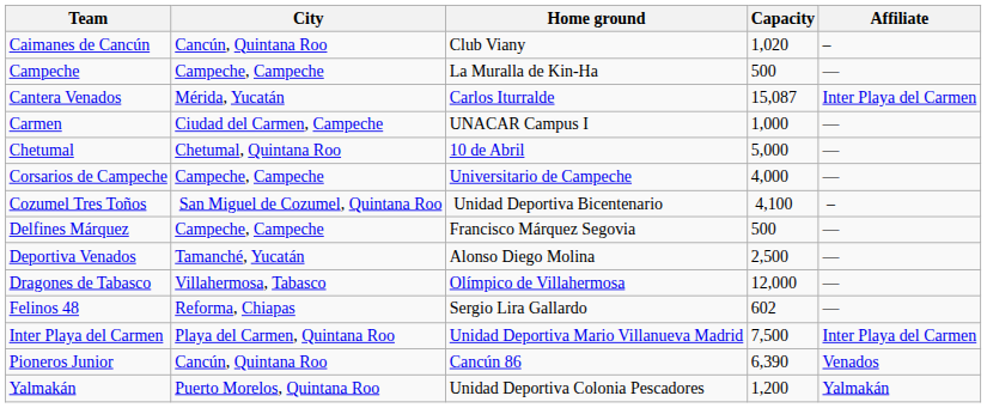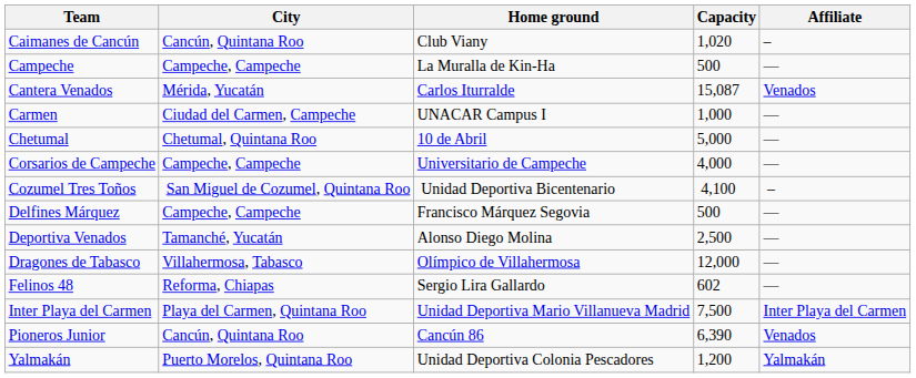Cantera Venados | Affiliate: Inter Playa del Carmen -> Venados
